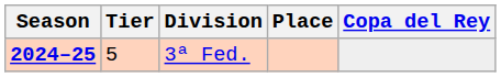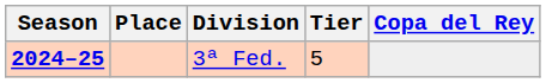columns swapped: Tier <-> Place
